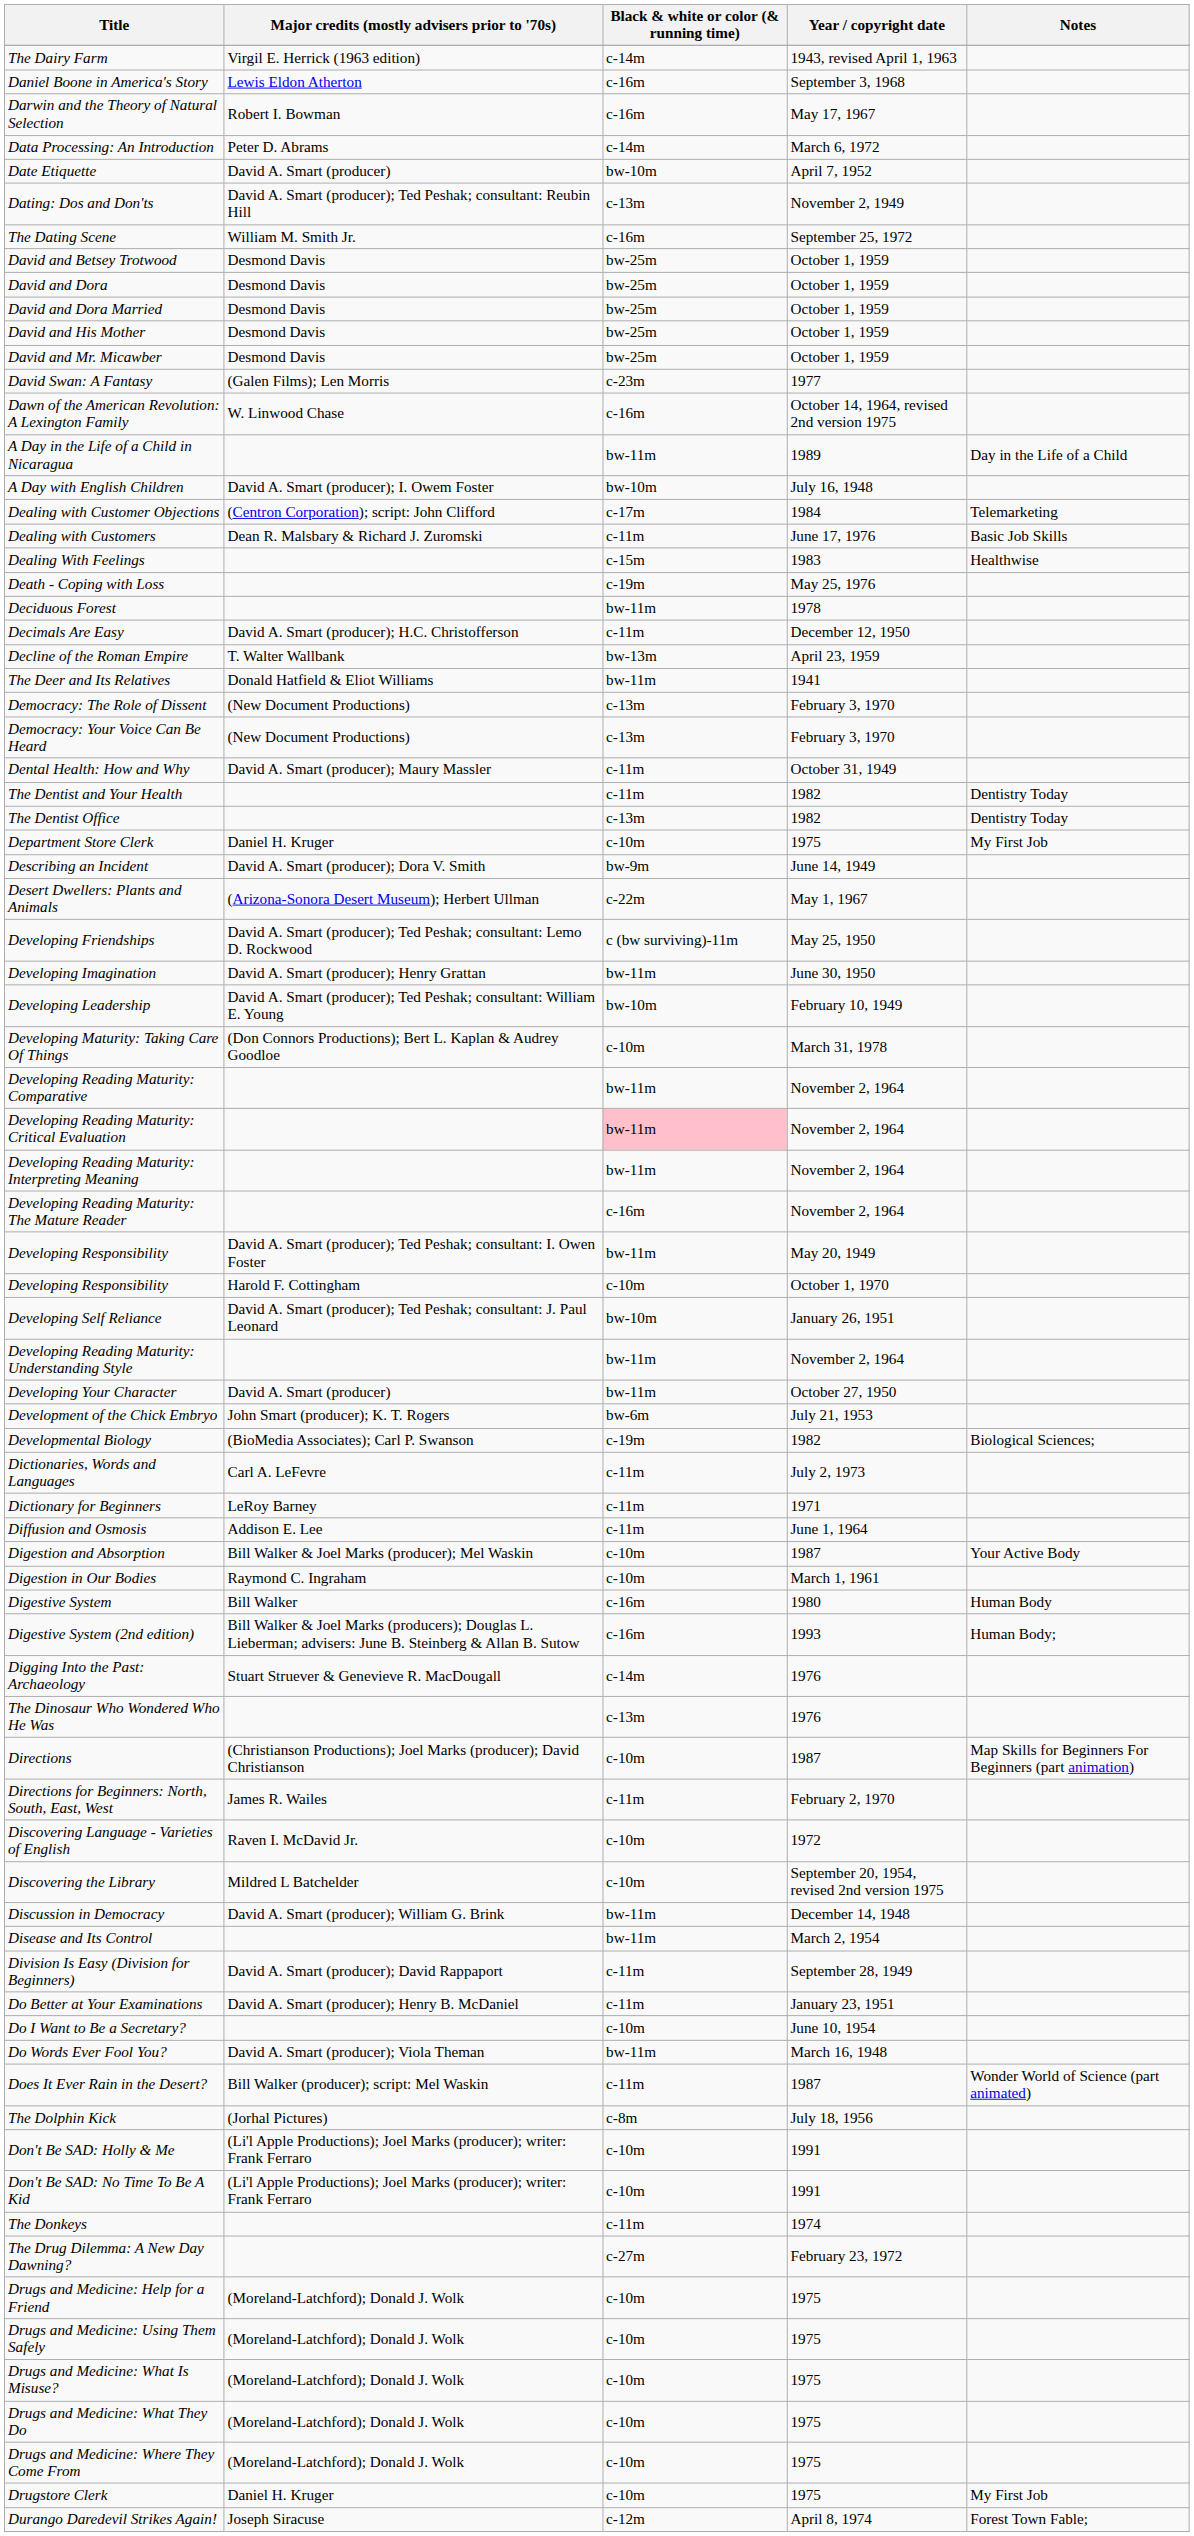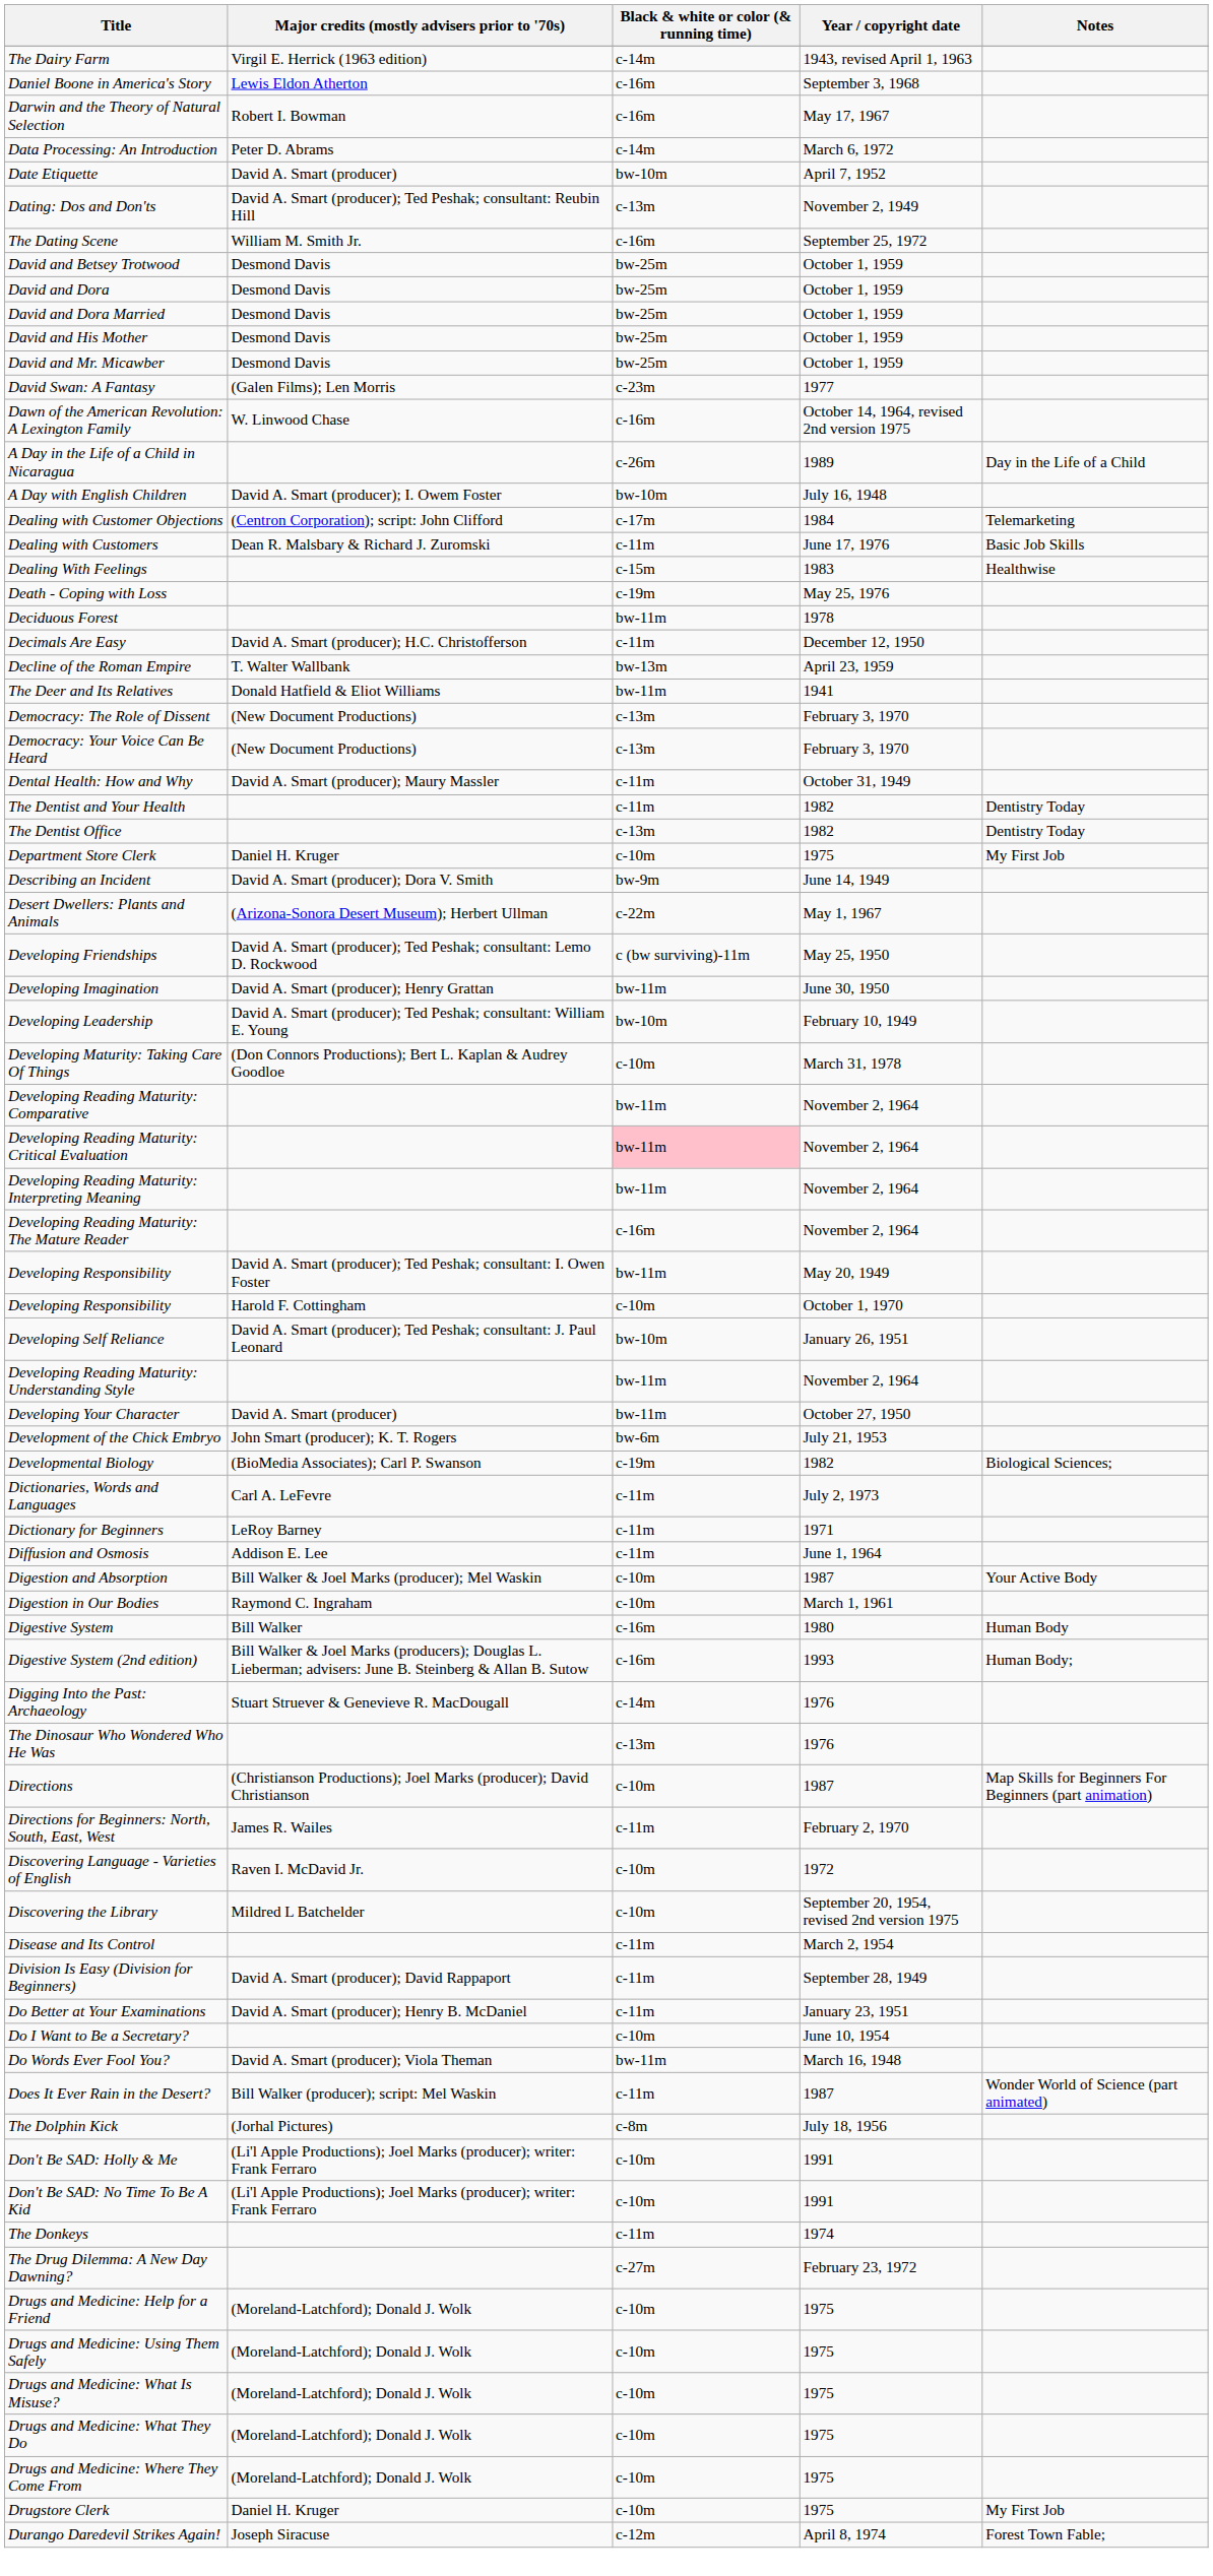A Day in the Life of a Child in Nicaragua | Black & white or color (& running time): bw-11m -> c-26m
- row: Discussion in Democracy | David A. Smart (producer); William G. Brink | bw-11m | December 14, 1948
Disease and Its Control | Black & white or color (& running time): bw-11m -> c-11m
